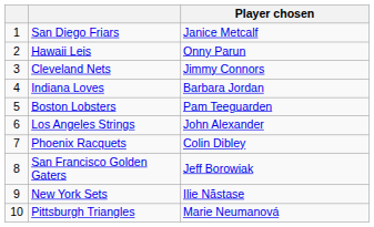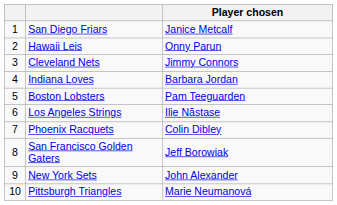Los Angeles Strings | Player chosen: John Alexander -> Ilie Năstase
New York Sets | Player chosen: Ilie Năstase -> John Alexander
